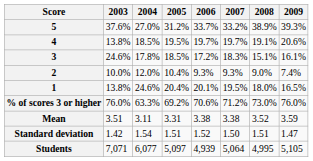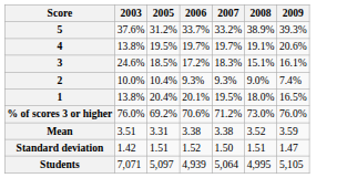- column: 2004 | 27.0% | 18.5% | 17.8% | 12.0% | 24.6% | 63.3% | 3.11 | 1.54 | 6,077
